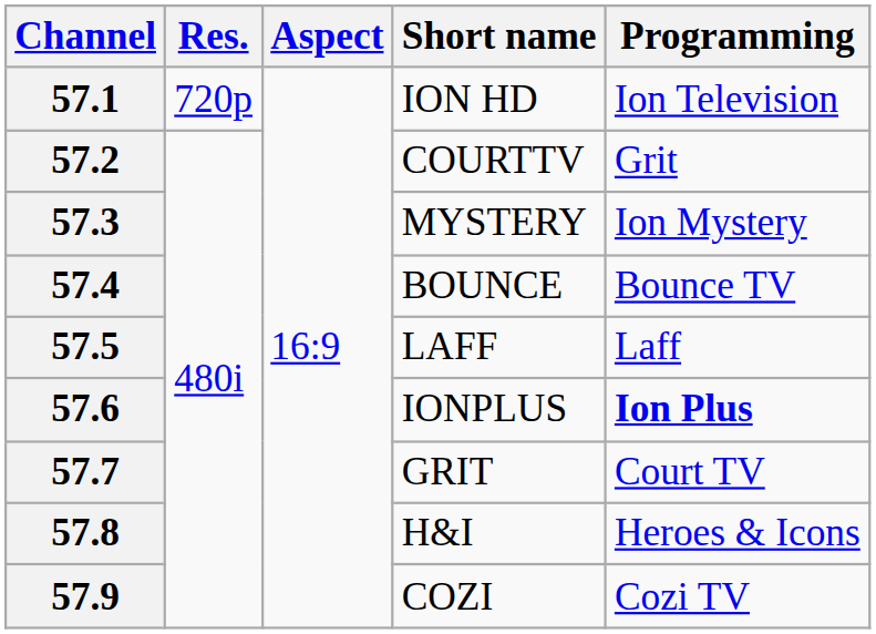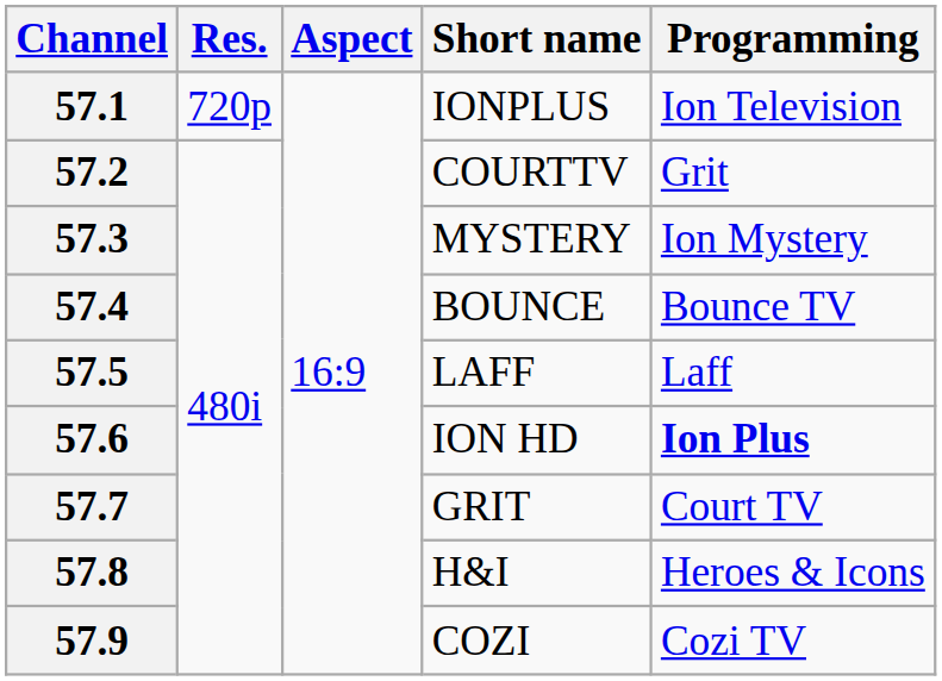57.1 | Short name: ION HD -> IONPLUS
57.6 | Short name: IONPLUS -> ION HD
